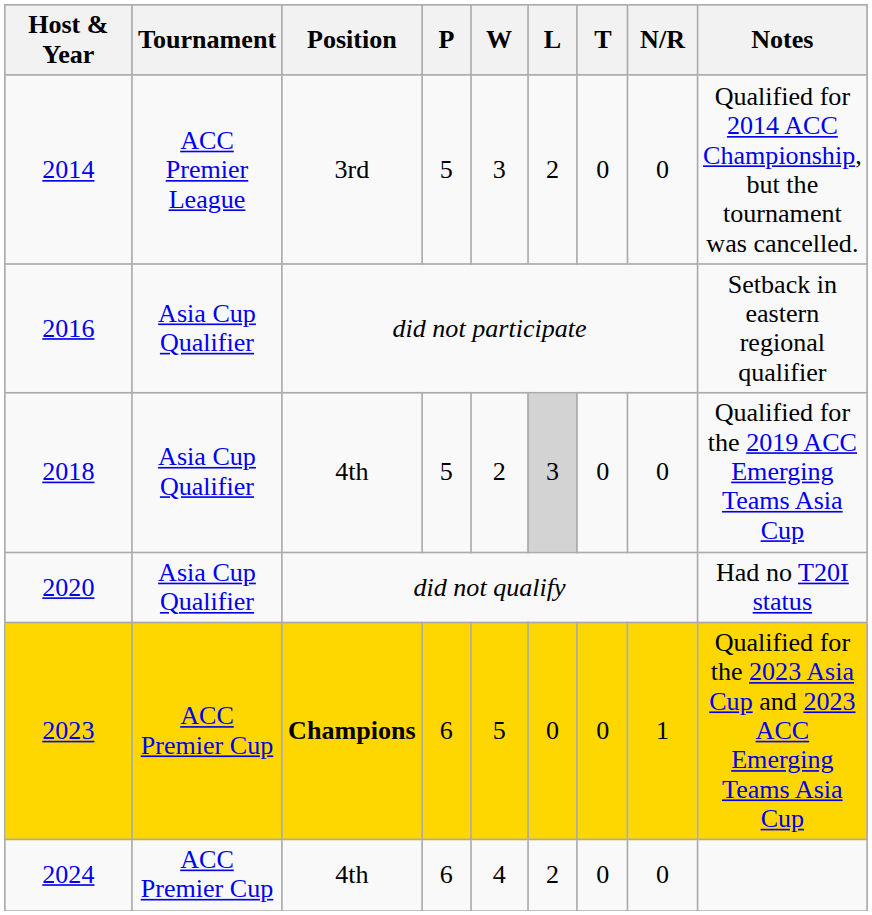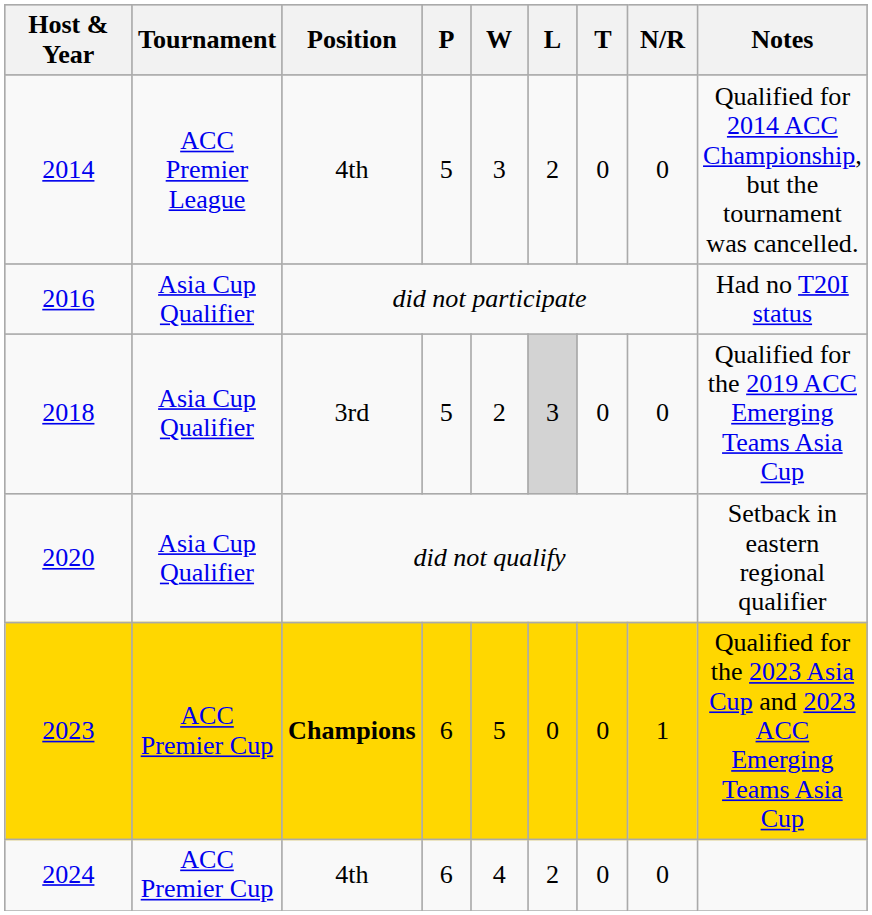2014 | Position: 3rd -> 4th
2016 | Notes: Setback in eastern regional qualifier -> Had no T20I status
2018 | Position: 4th -> 3rd
2020 | Notes: Had no T20I status -> Setback in eastern regional qualifier
